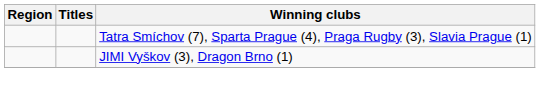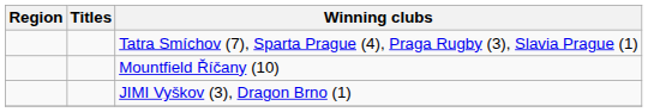+ row: Mountfield Říčany (10)
